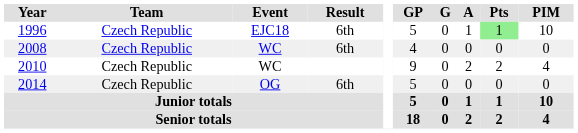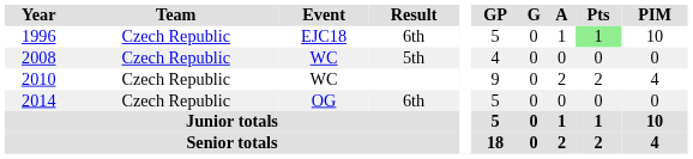2008 | Result: 6th -> 5th
